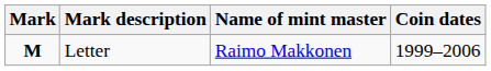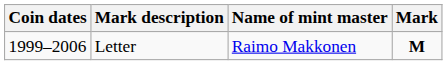columns swapped: Mark <-> Coin dates
